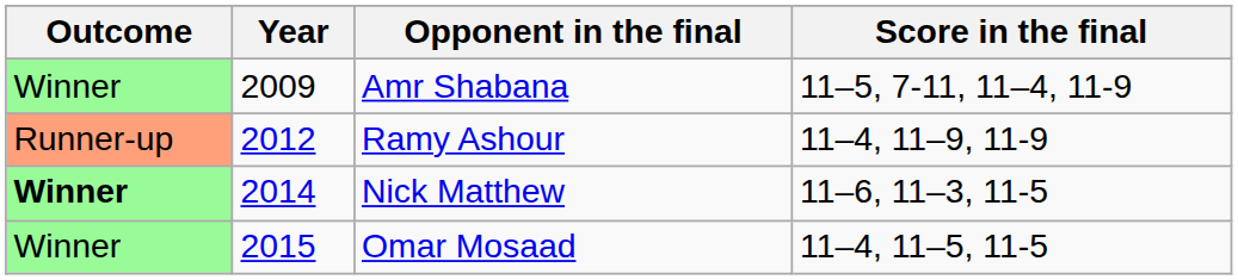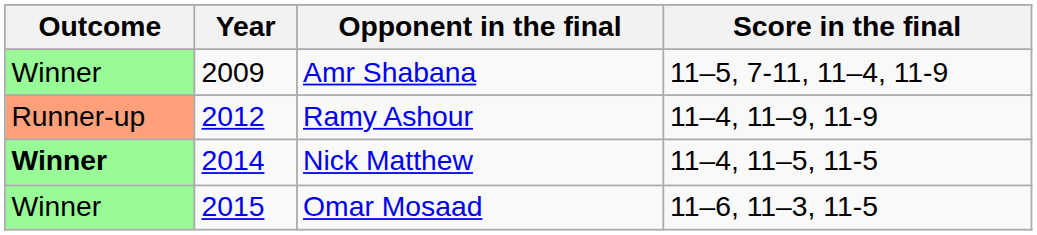Nick Matthew | Score in the final: 11–6, 11–3, 11-5 -> 11–4, 11–5, 11-5
Omar Mosaad | Score in the final: 11–4, 11–5, 11-5 -> 11–6, 11–3, 11-5
